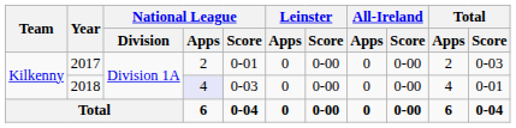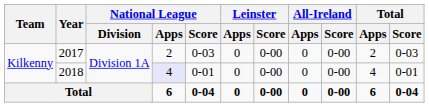2017 | National League / Score: 0-01 -> 0-03
2018 | National League / Score: 0-03 -> 0-01
